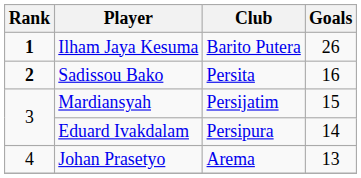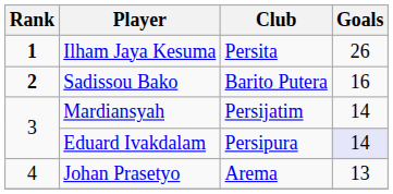Ilham Jaya Kesuma | Club: Barito Putera -> Persita
Sadissou Bako | Club: Persita -> Barito Putera
Mardiansyah | Goals: 15 -> 14
Eduard Ivakdalam | Goals: no background -> lavender background
